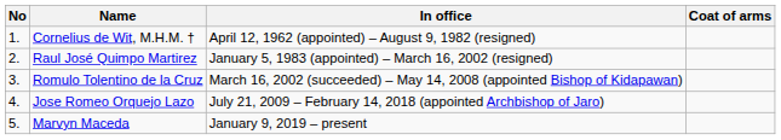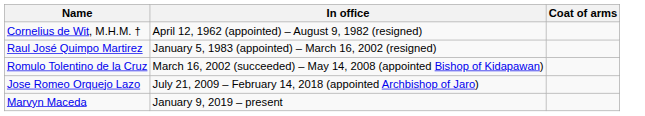- column: No | 1. | 2. | 3. | 4. | 5.
